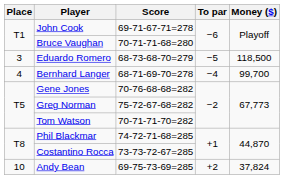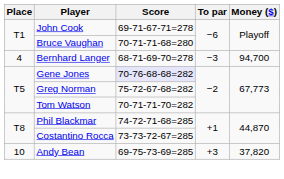- row: 3 | Eduardo Romero | 68-73-68-70=279 | −5 | 118,500
Bernhard Langer | To par: −4 -> −3
Bernhard Langer | Money ($): 99,700 -> 94,700
Gene Jones | Score: no background -> lavender background
Andy Bean | To par: +2 -> +3
Andy Bean | Money ($): 37,824 -> 37,820
